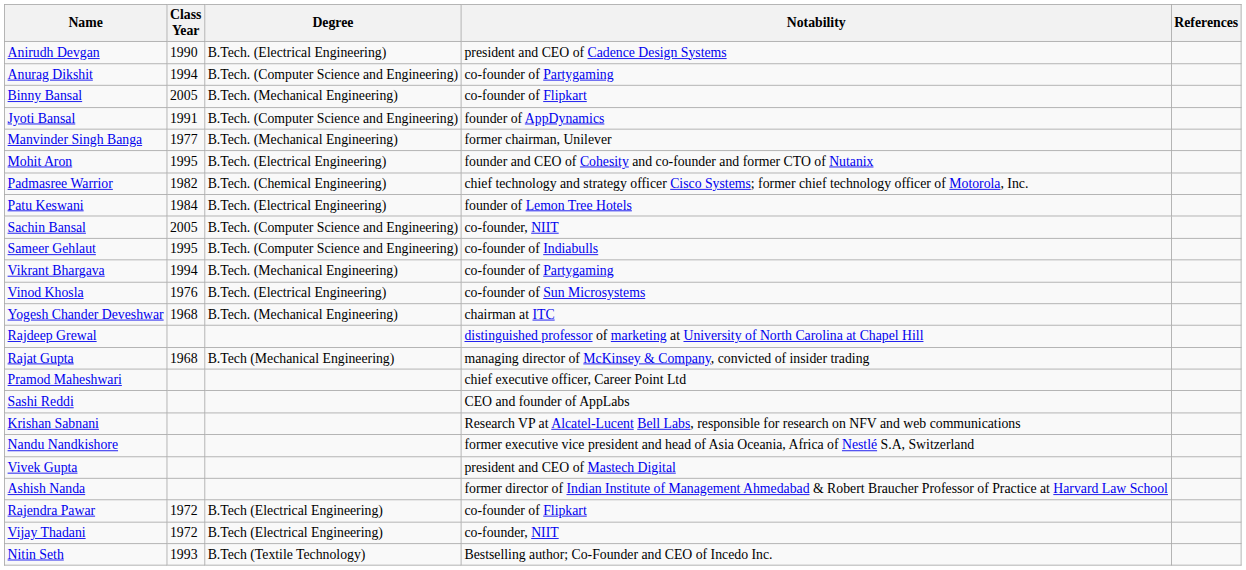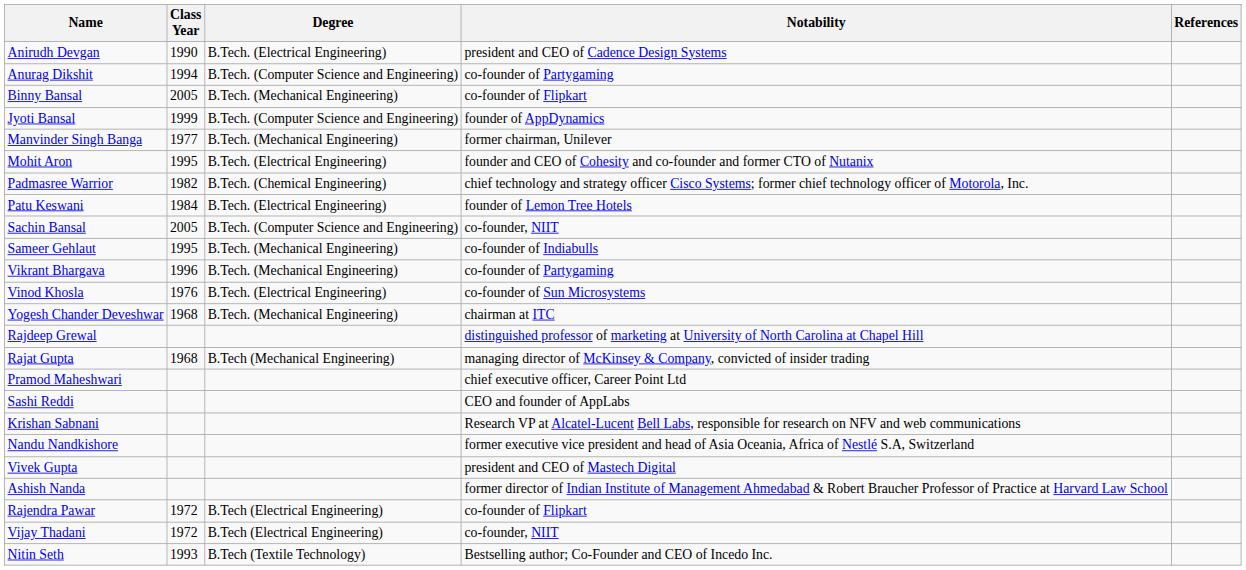Jyoti Bansal | Class Year: 1991 -> 1999
Sameer Gehlaut | Degree: B.Tech. (Computer Science and Engineering) -> B.Tech. (Mechanical Engineering)
Vikrant Bhargava | Class Year: 1994 -> 1996
